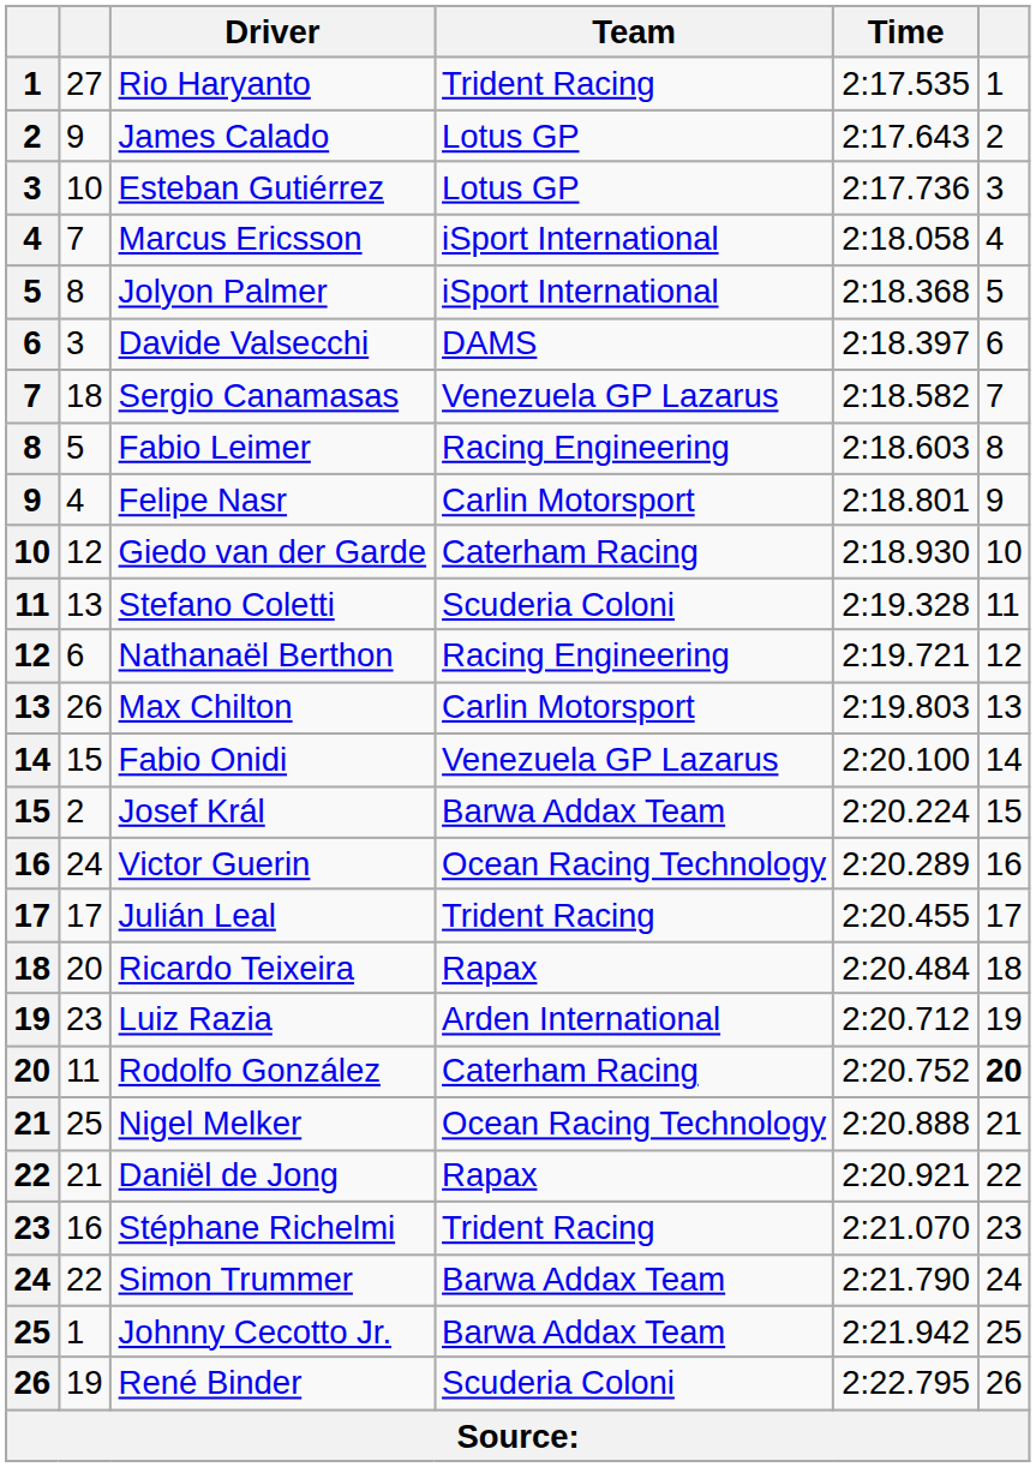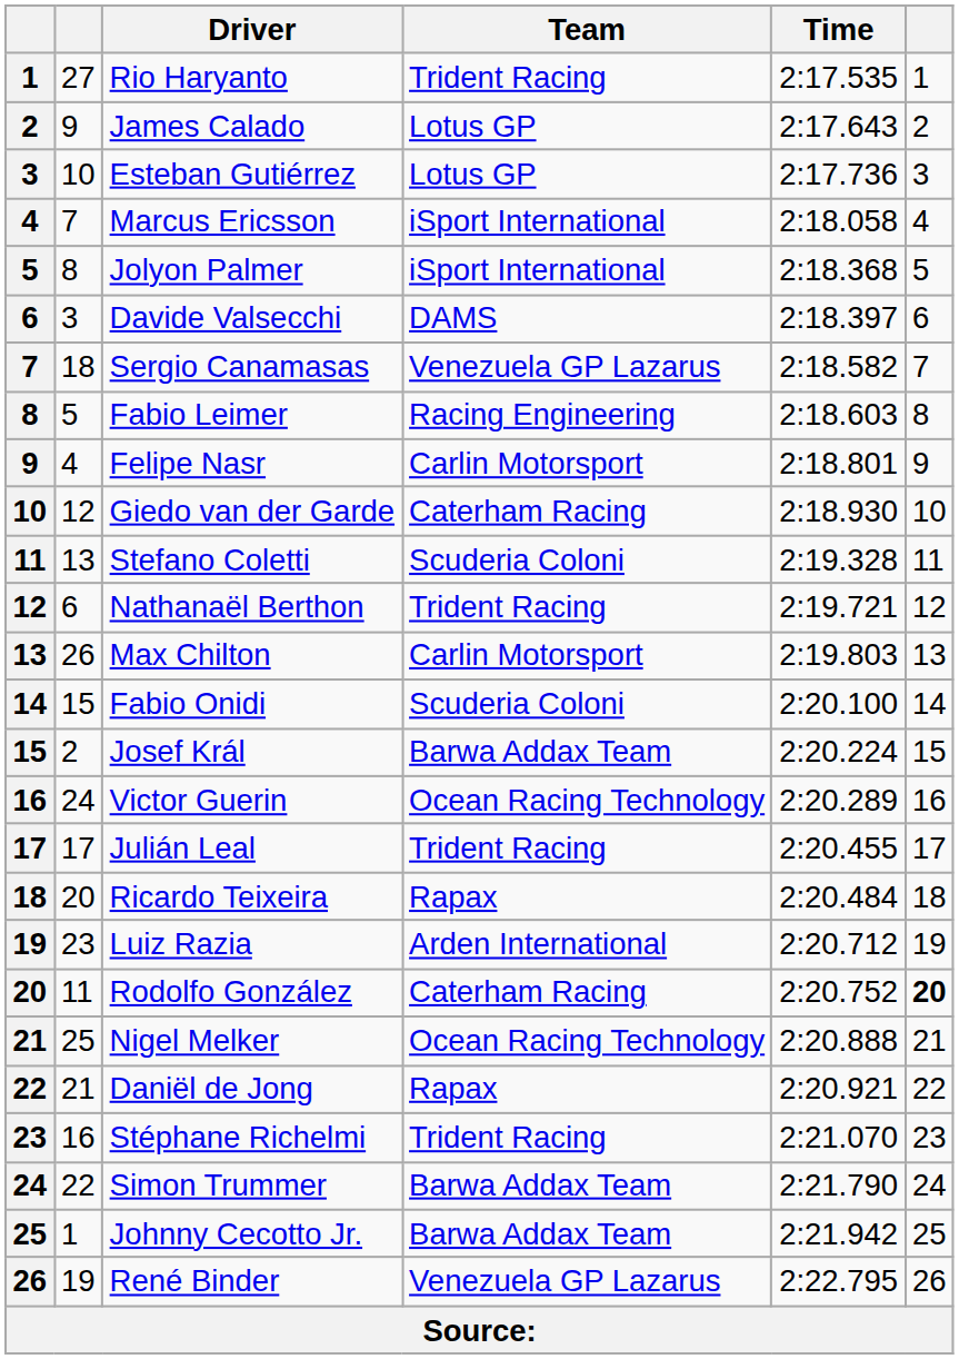Nathanaël Berthon | Team: Racing Engineering -> Trident Racing
Fabio Onidi | Team: Venezuela GP Lazarus -> Scuderia Coloni
René Binder | Team: Scuderia Coloni -> Venezuela GP Lazarus
